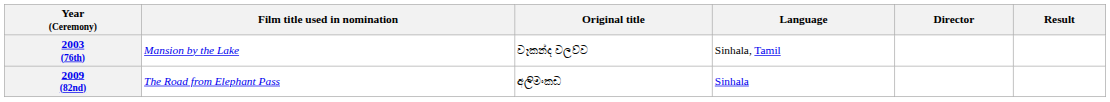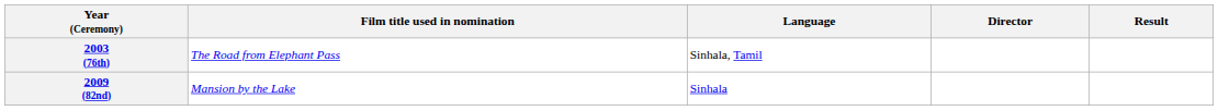- column: Original title | වෑකන්ද වලව්ව | අලිමංකඩ
2003 (76th) | Film title used in nomination: Mansion by the Lake -> The Road from Elephant Pass
2009 (82nd) | Film title used in nomination: The Road from Elephant Pass -> Mansion by the Lake
